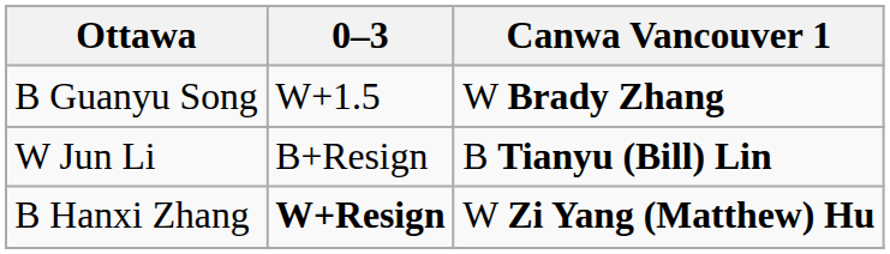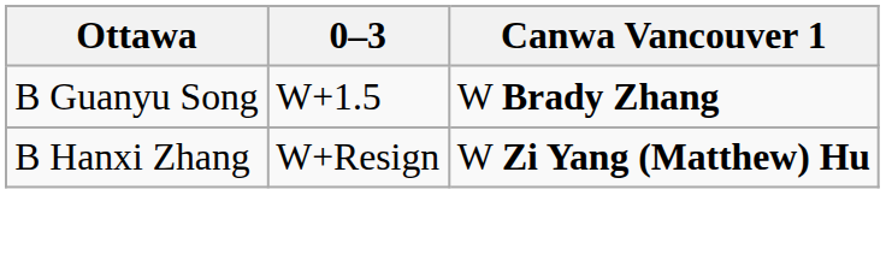- row: W Jun Li | B+Resign | B Tianyu (Bill) Lin
B Hanxi Zhang | 0–3: bold -> normal
